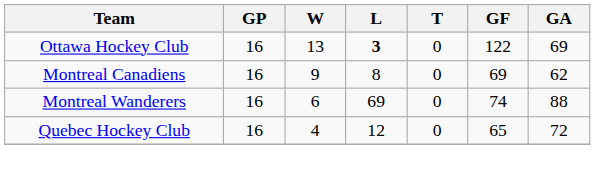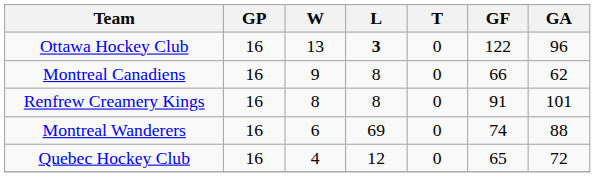Ottawa Hockey Club | GA: 69 -> 96
Montreal Canadiens | GF: 69 -> 66
+ row: Renfrew Creamery Kings | 16 | 8 | 8 | 0 | 91 | 101
